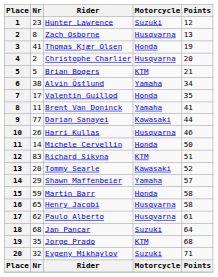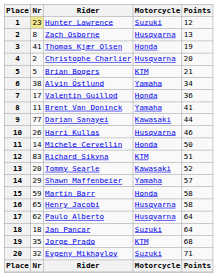Hunter Lawrence | Nr: no background -> khaki background
Valentin Guillod | Points: 35 -> 36
Paulo Alberto | Points: 61 -> 64
Jan Pancar | Nr: 68 -> 18
